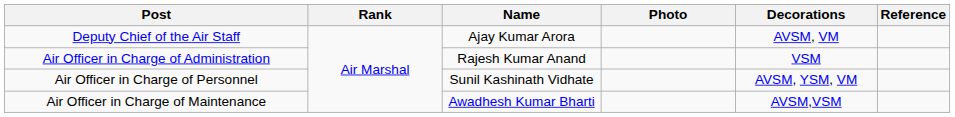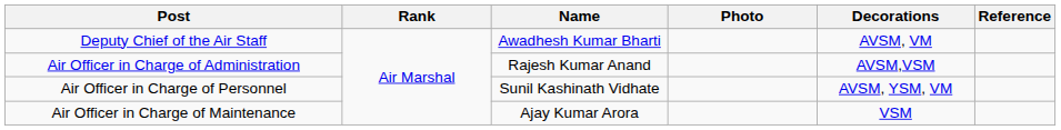Deputy Chief of the Air Staff | Name: Ajay Kumar Arora -> Awadhesh Kumar Bharti
Air Officer in Charge of Administration | Decorations: VSM -> AVSM,VSM
Air Officer in Charge of Maintenance | Name: Awadhesh Kumar Bharti -> Ajay Kumar Arora
Air Officer in Charge of Maintenance | Decorations: AVSM,VSM -> VSM
